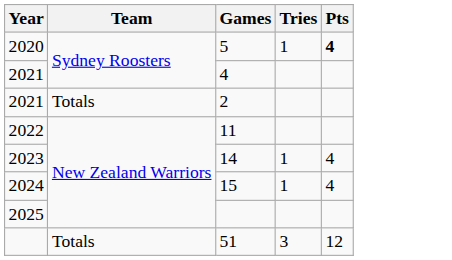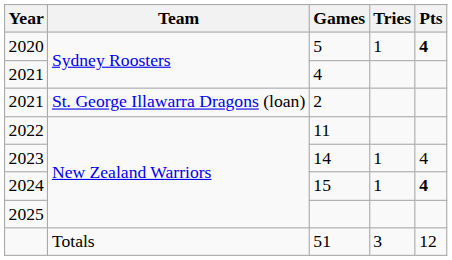2 | Team: Totals -> St. George Illawarra Dragons (loan)
15 | Pts: normal -> bold
